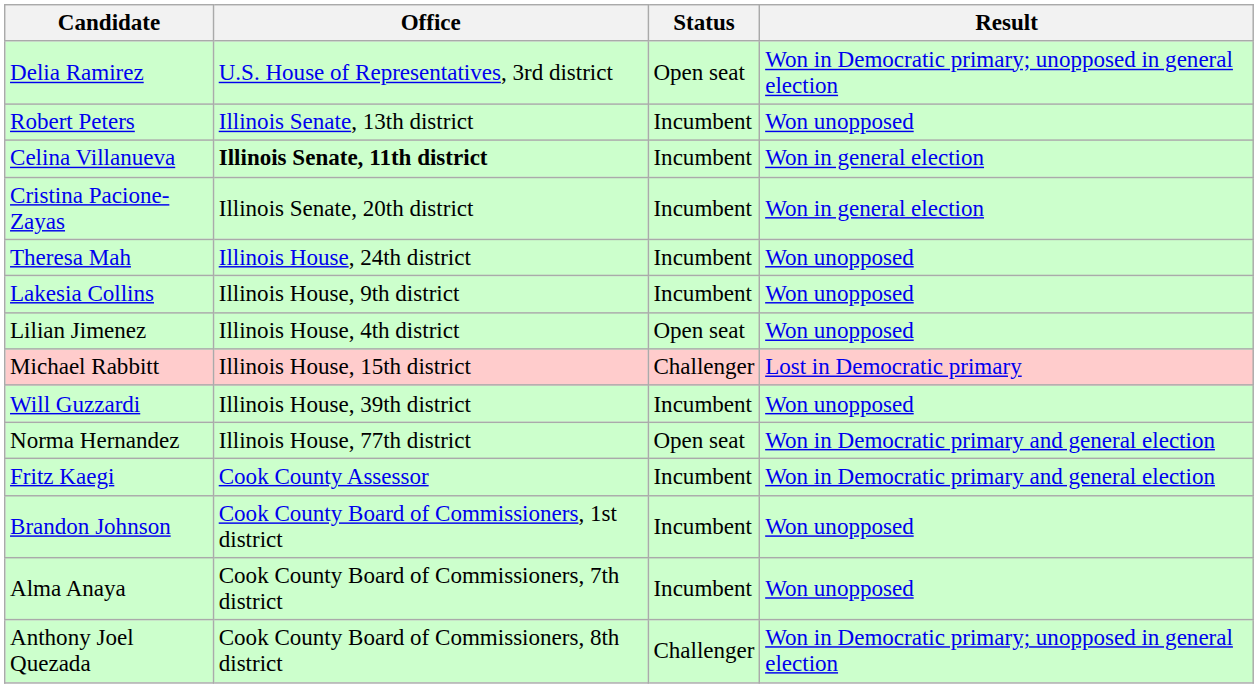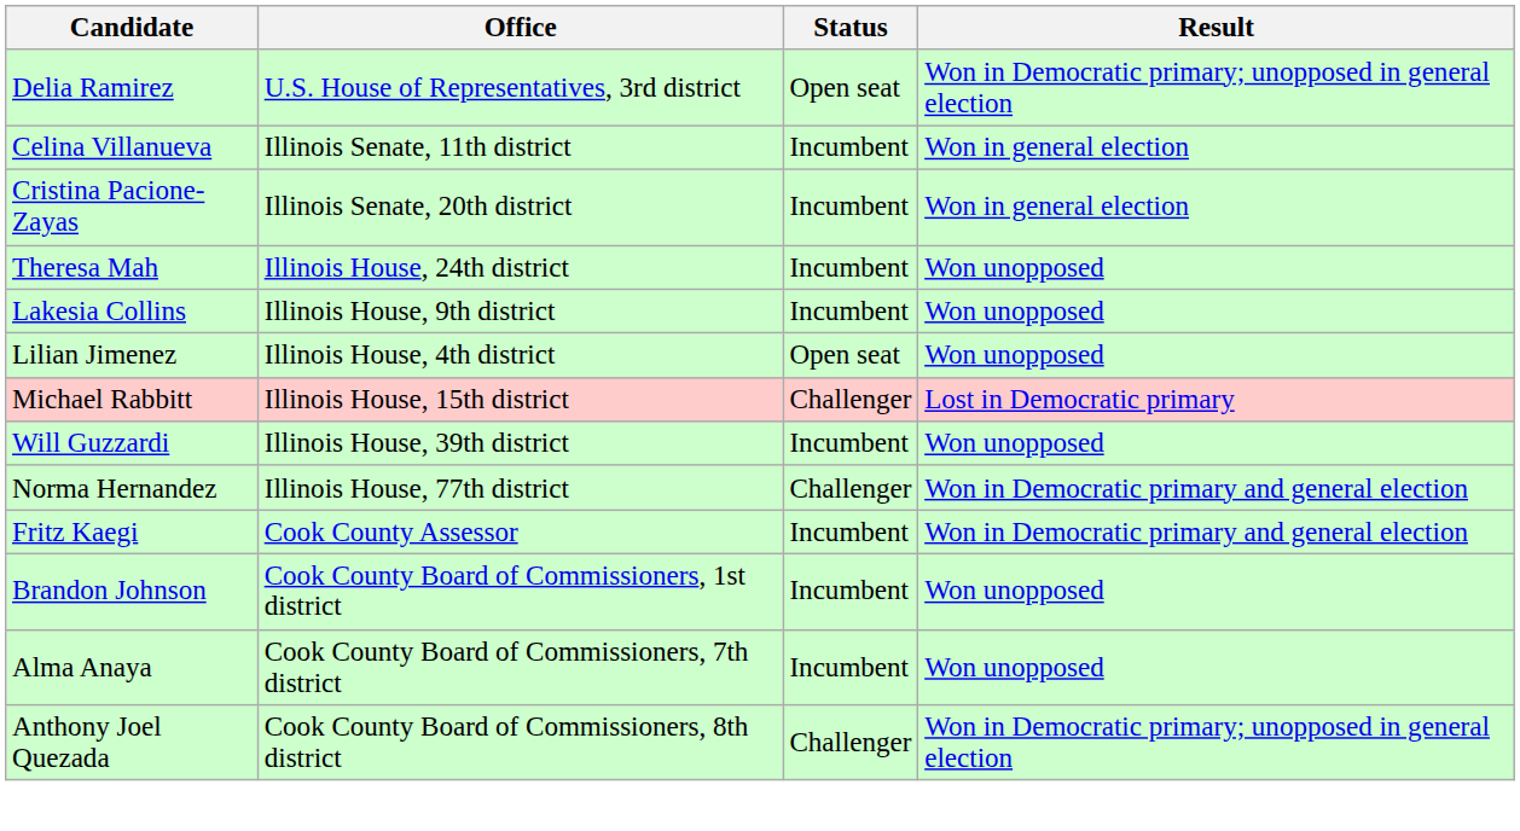- row: Robert Peters | Illinois Senate, 13th district | Incumbent | Won unopposed
Celina Villanueva | Office: bold -> normal
Norma Hernandez | Status: Open seat -> Challenger
